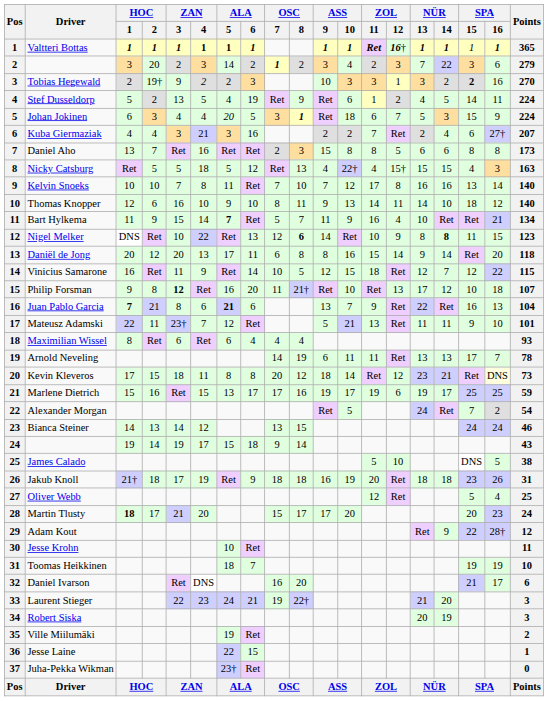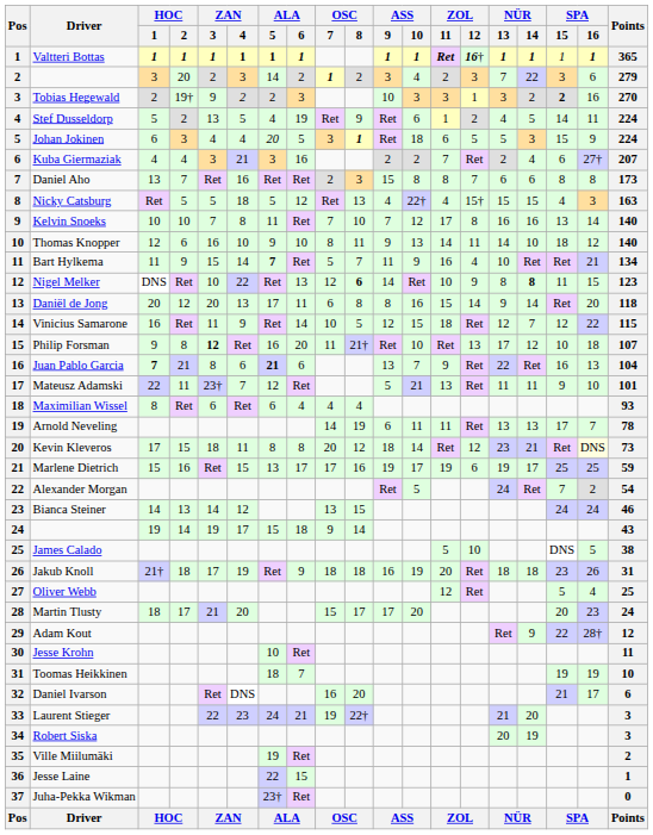Johan Jokinen | ZOL / 12: 7 -> 5
Daniel Aho | ZOL / 12: 5 -> 7
Martin Tlusty | HOC / 1: bold -> normal
